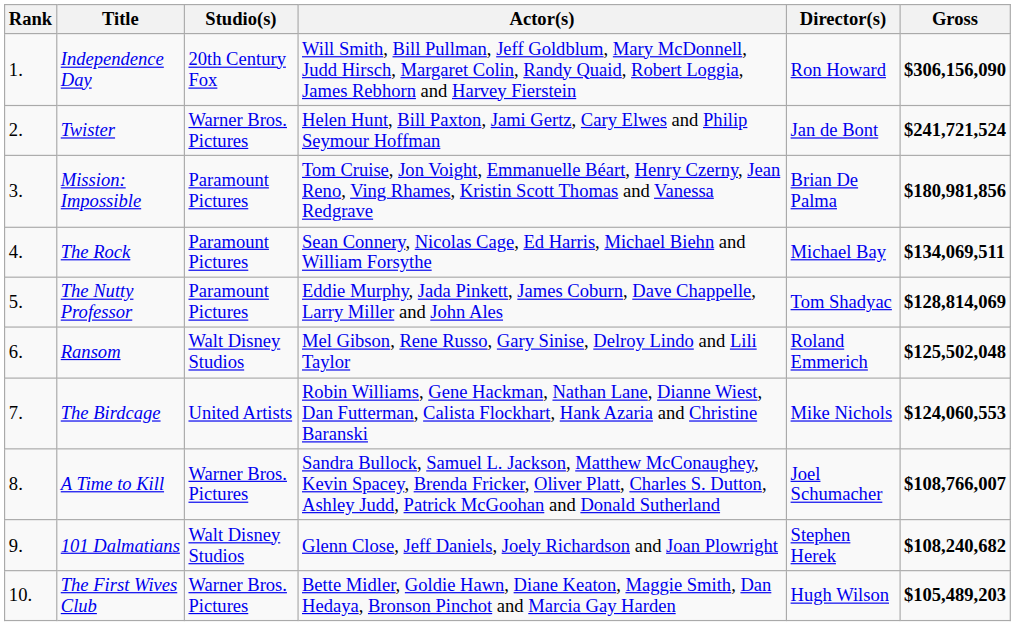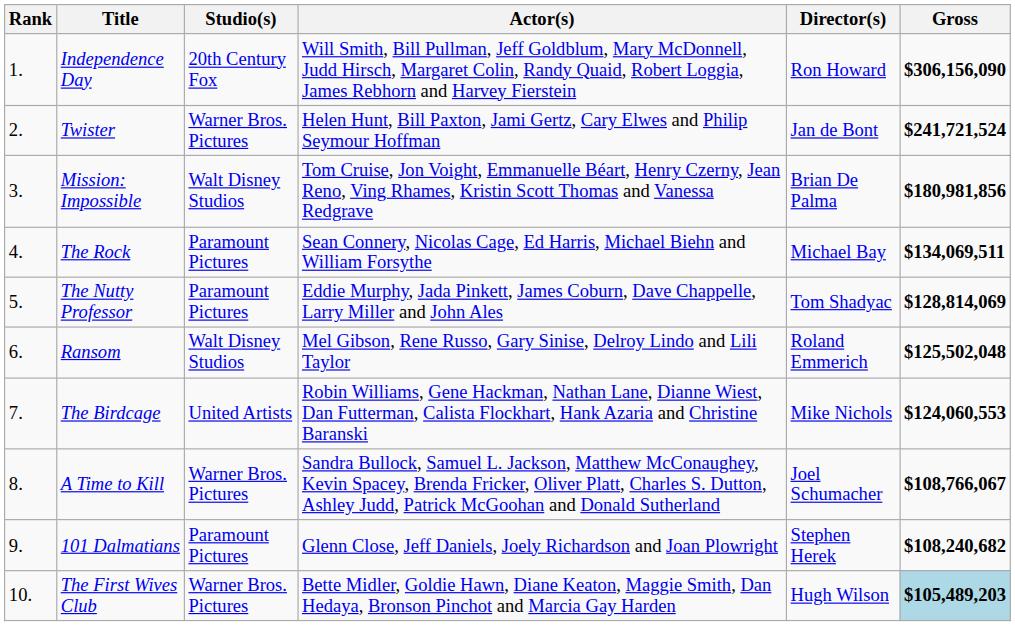Mission: Impossible | Studio(s): Paramount Pictures -> Walt Disney Studios
A Time to Kill | Gross: $108,766,007 -> $108,766,067
101 Dalmatians | Studio(s): Walt Disney Studios -> Paramount Pictures
The First Wives Club | Gross: no background -> lightblue background
